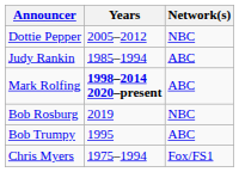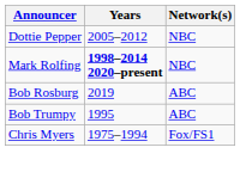- row: Judy Rankin | 1985–1994 | ABC
Mark Rolfing | Network(s): ABC -> NBC
Bob Rosburg | Network(s): NBC -> ABC
